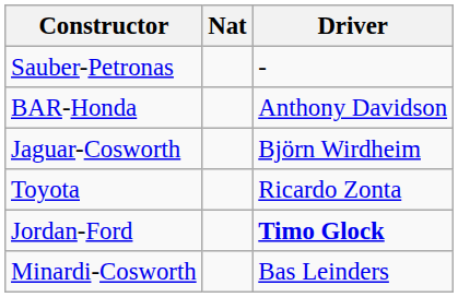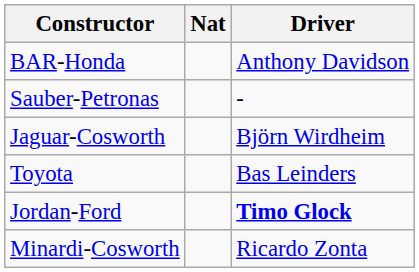rows swapped: BAR-Honda <-> Sauber-Petronas
Toyota | Driver: Ricardo Zonta -> Bas Leinders
Minardi-Cosworth | Driver: Bas Leinders -> Ricardo Zonta
